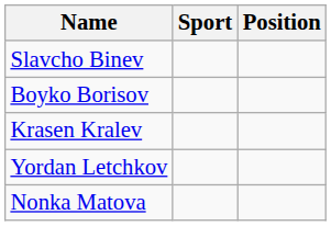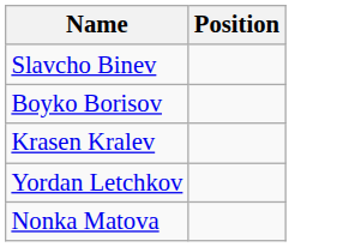- column: Sport
